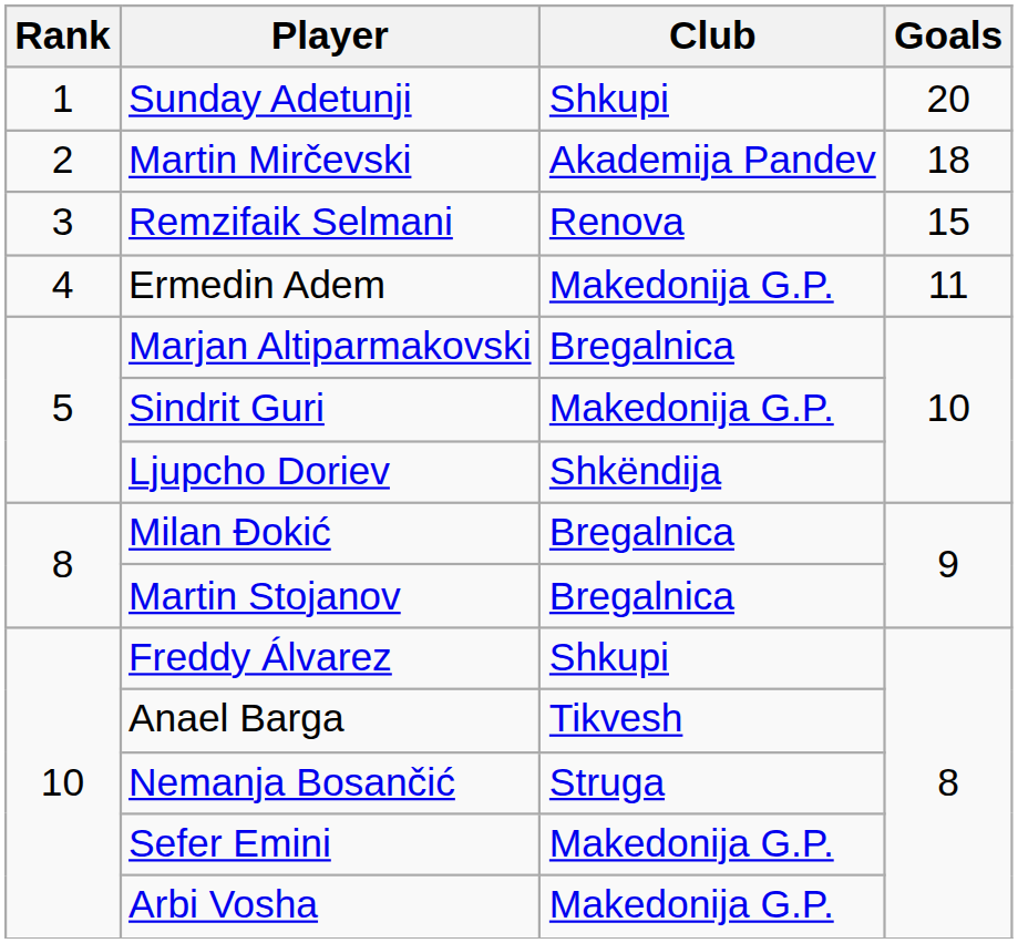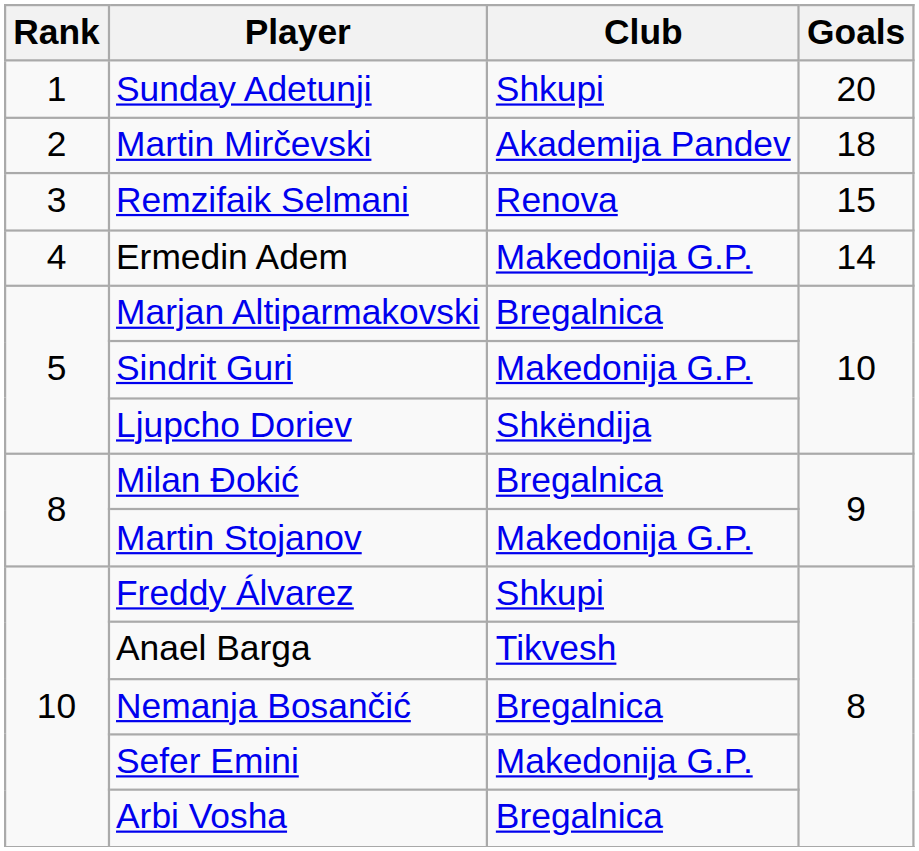Ermedin Adem | Goals: 11 -> 14
Martin Stojanov | Club: Bregalnica -> Makedonija G.P.
Nemanja Bosančić | Club: Struga -> Bregalnica
Arbi Vosha | Club: Makedonija G.P. -> Bregalnica
